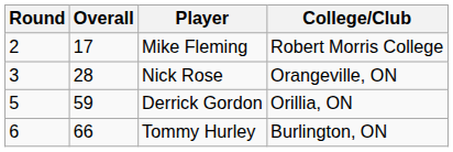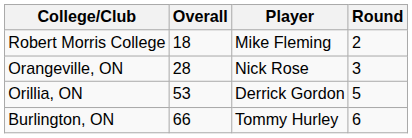columns swapped: Round <-> College/Club
Mike Fleming | Overall: 17 -> 18
Derrick Gordon | Overall: 59 -> 53
